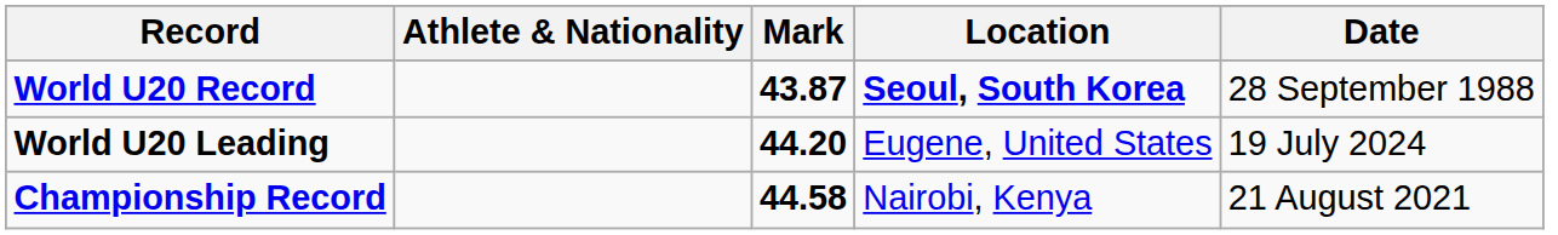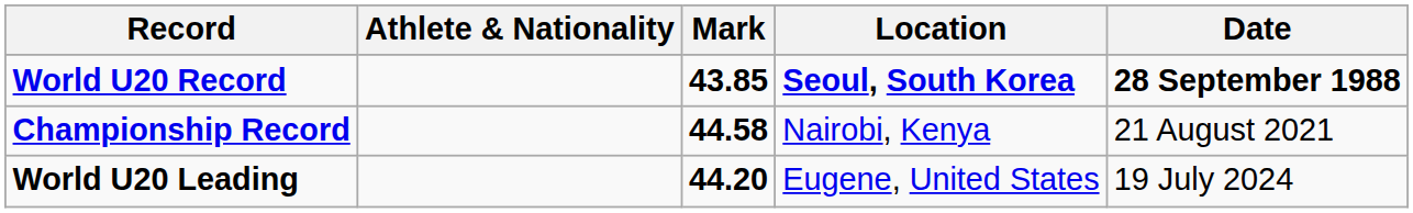World U20 Record | Mark: 43.87 -> 43.85
World U20 Record | Date: normal -> bold
rows swapped: Championship Record <-> World U20 Leading
